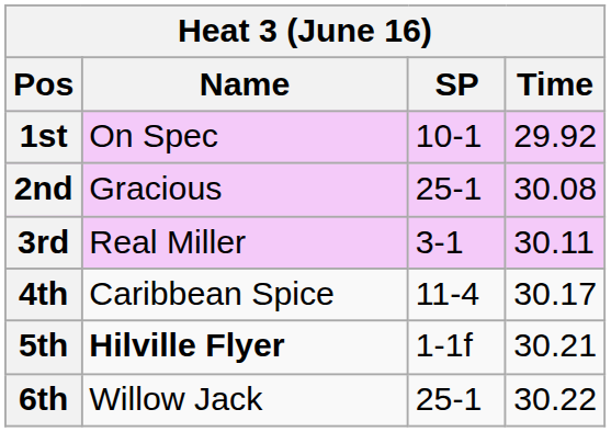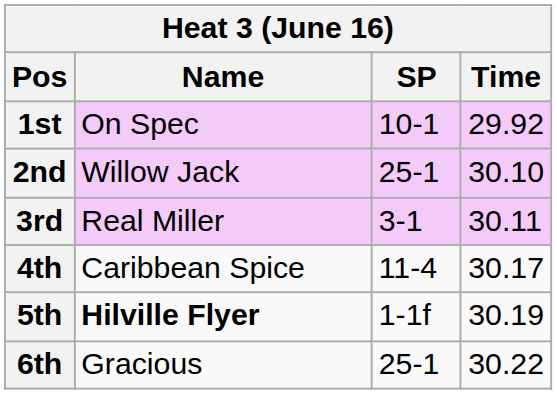2nd | Name: Gracious -> Willow Jack
2nd | Time: 30.08 -> 30.10
5th | Time: 30.21 -> 30.19
6th | Name: Willow Jack -> Gracious
